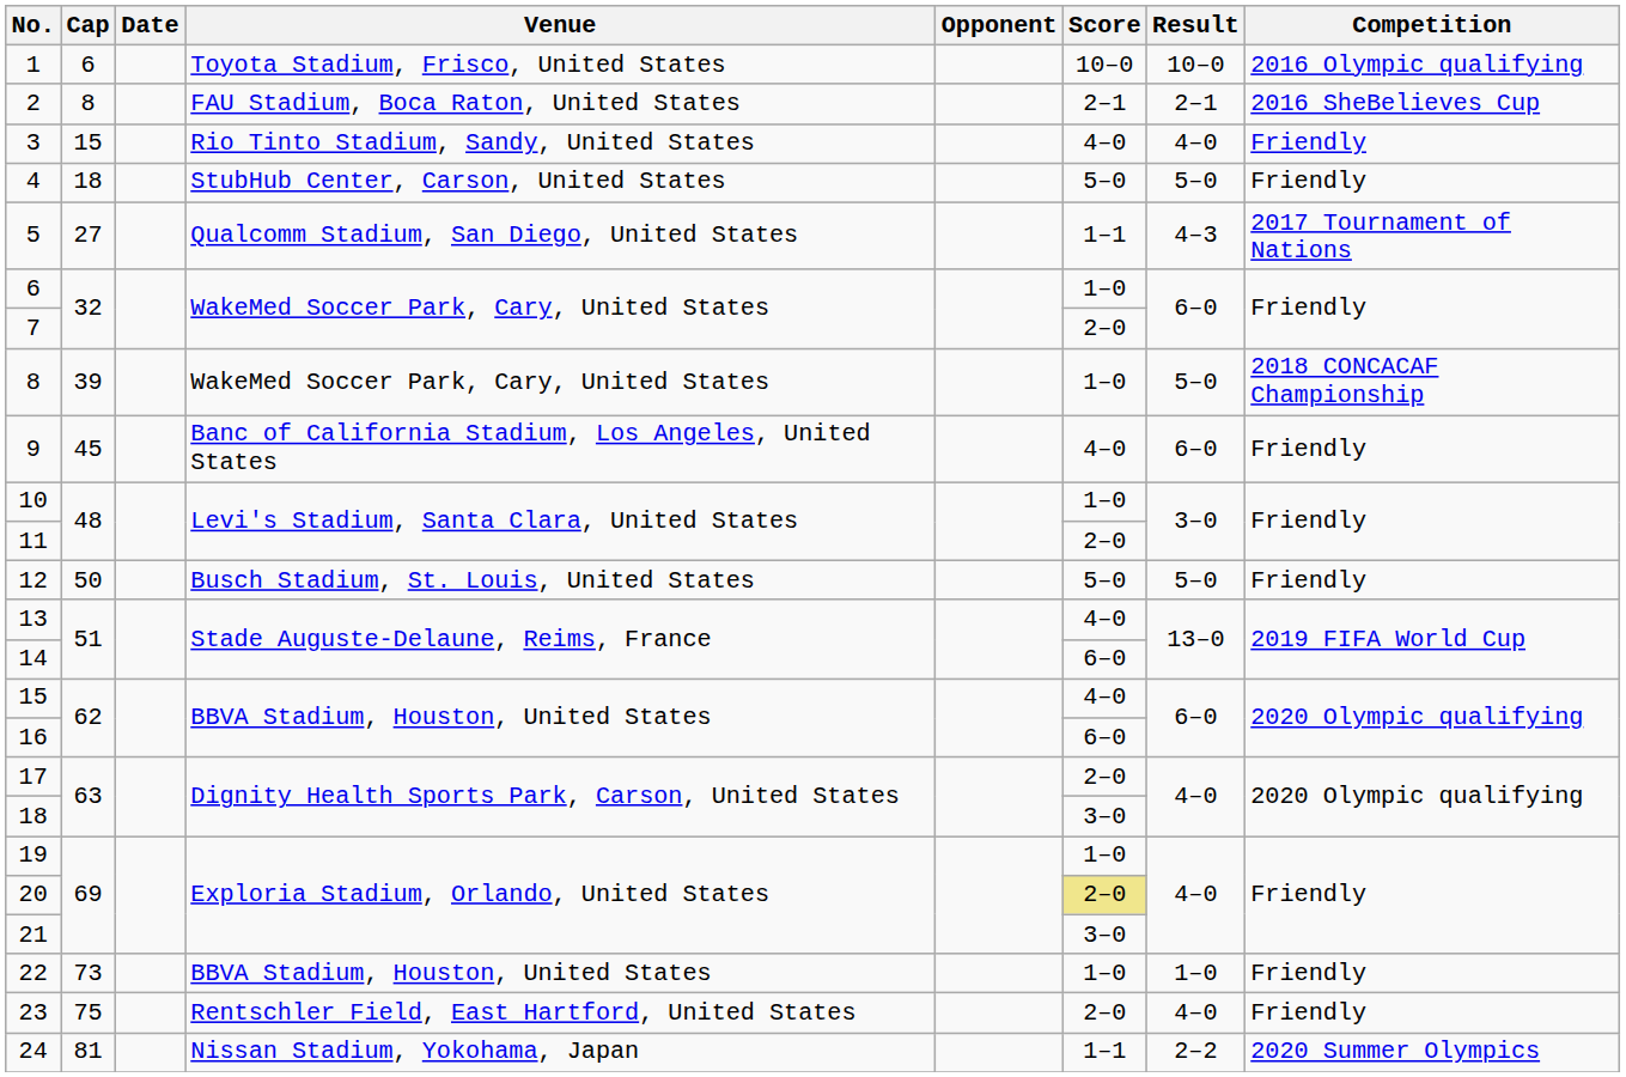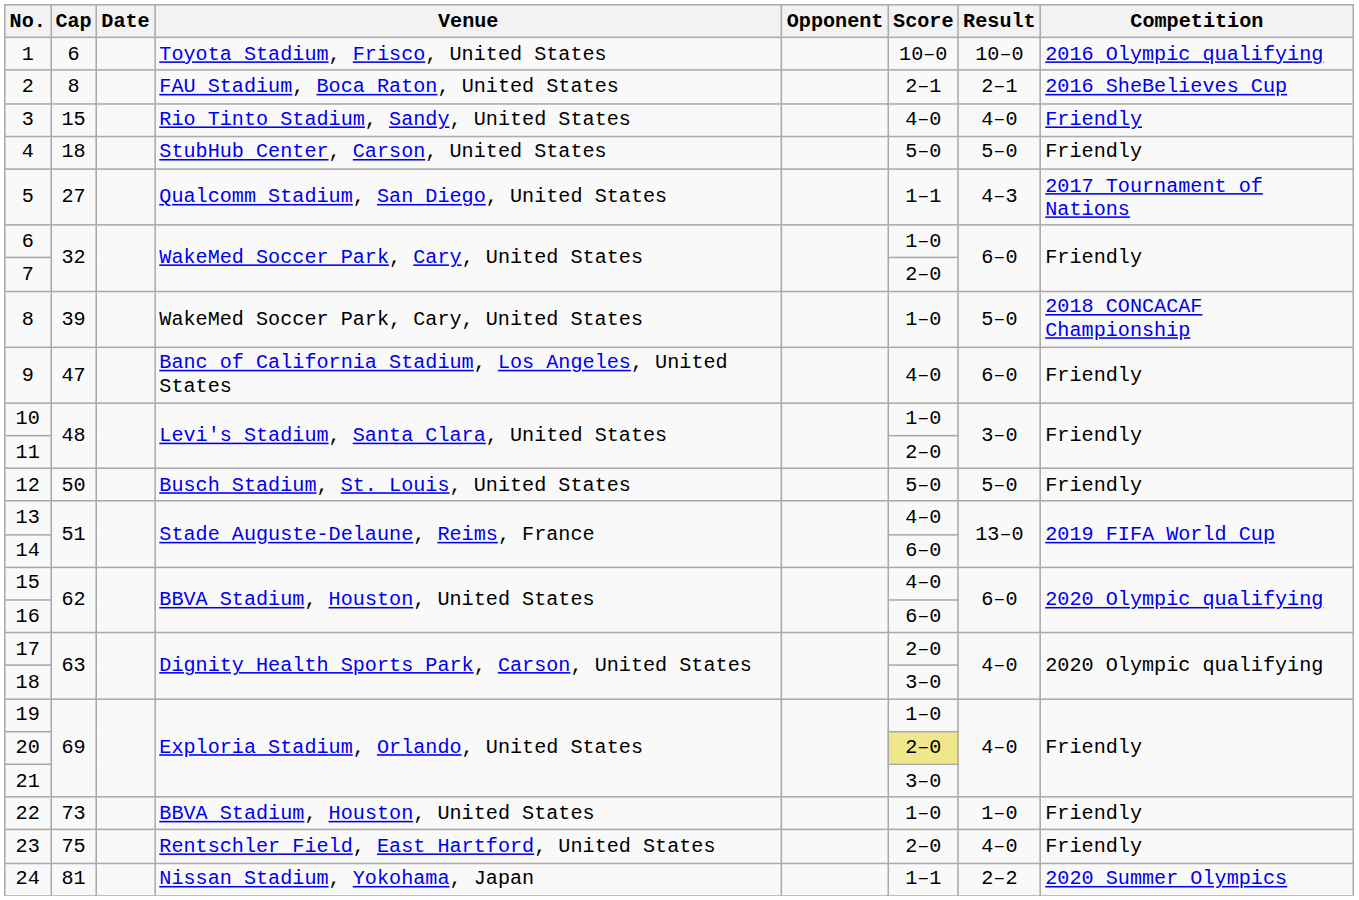9 | Cap: 45 -> 47
